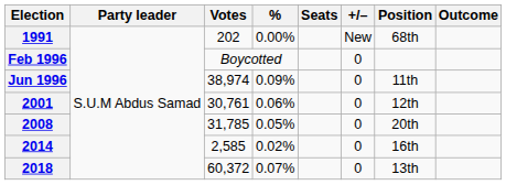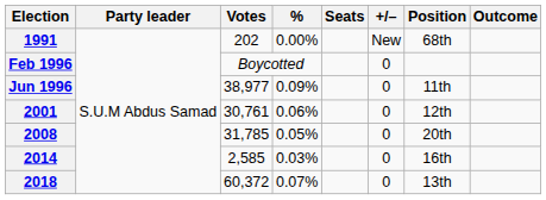Jun 1996 | Votes: 38,974 -> 38,977
2014 | %: 0.02% -> 0.03%
